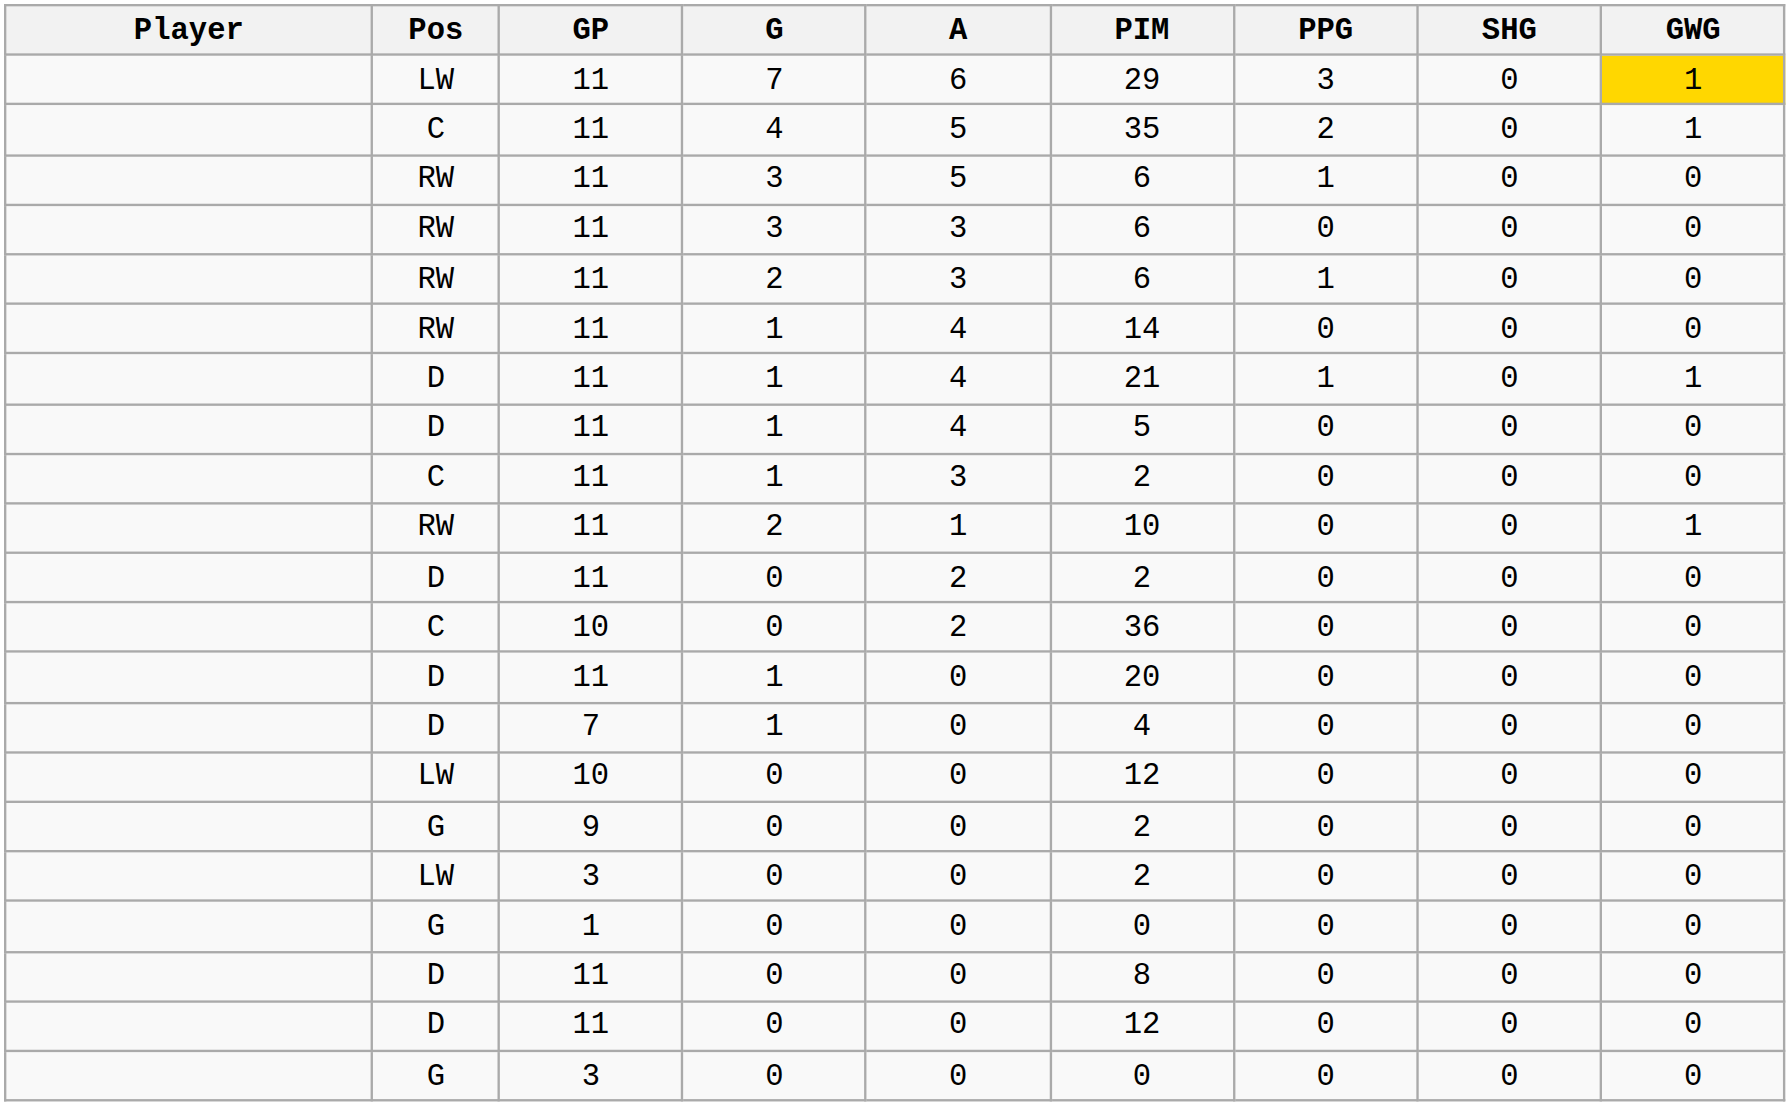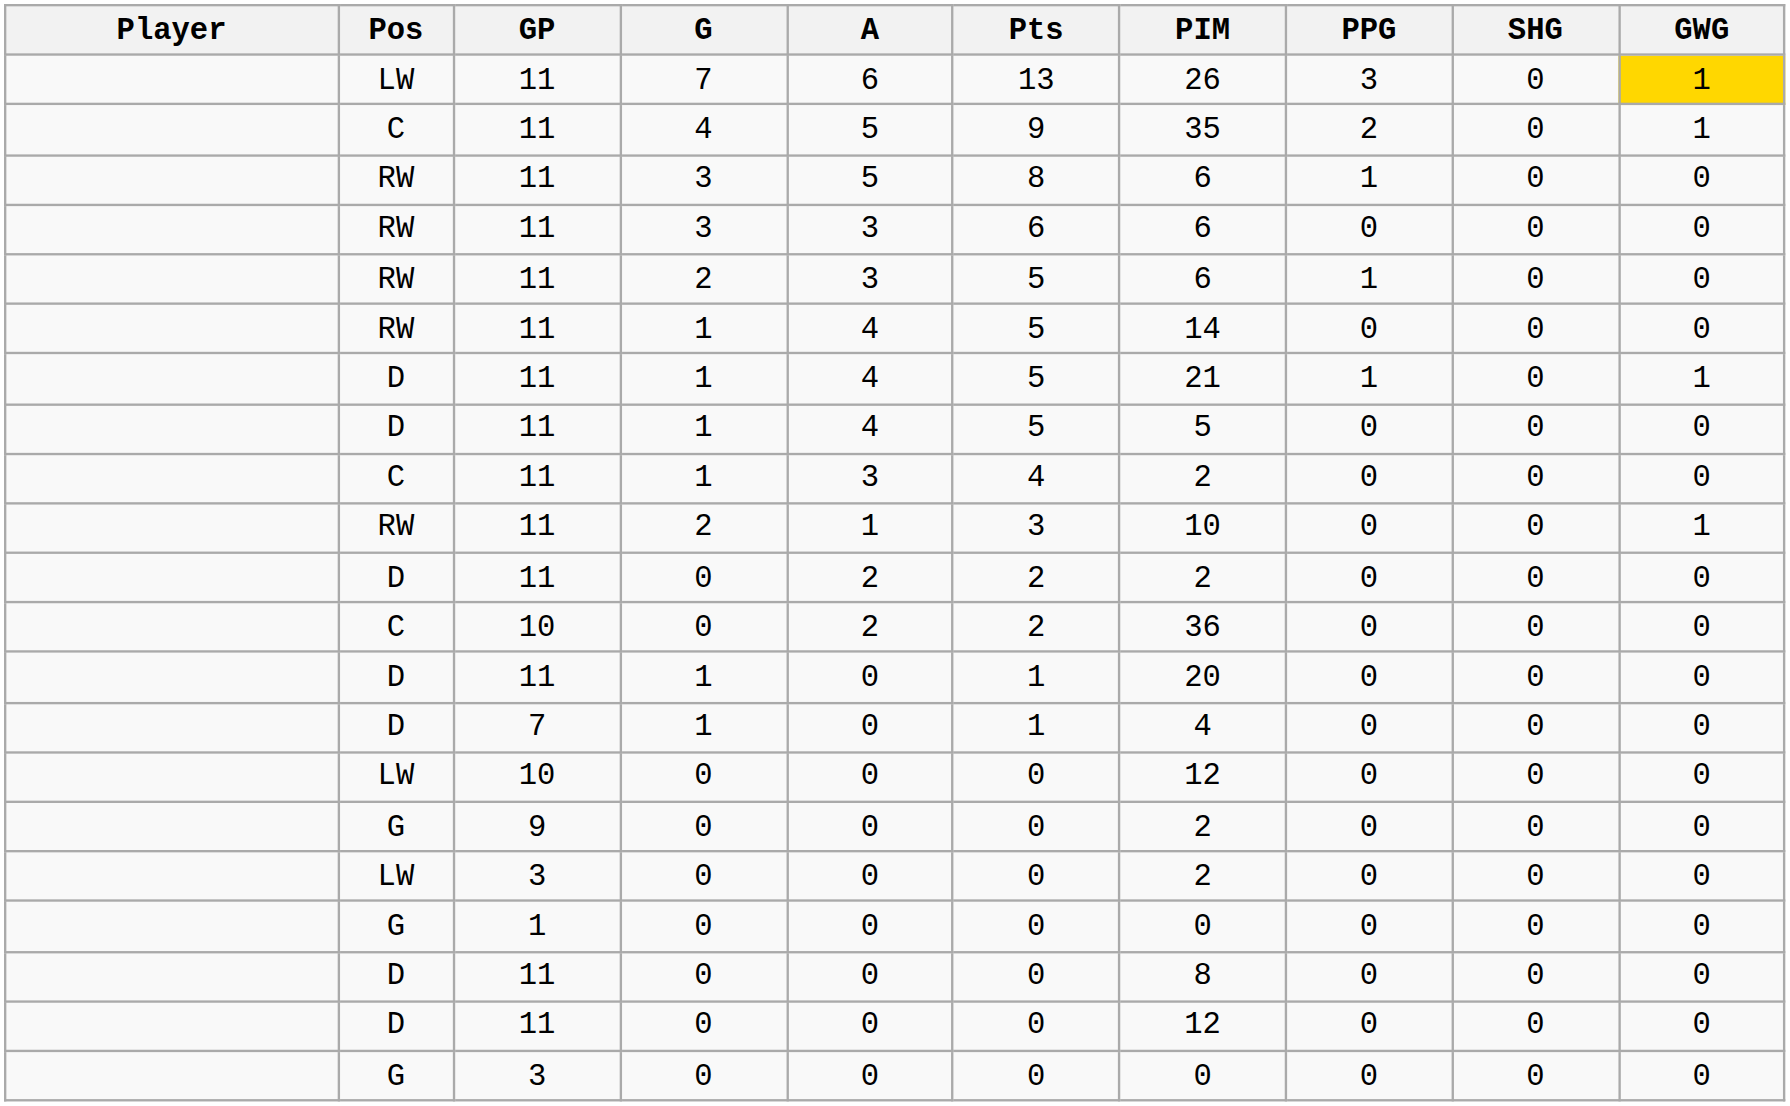+ column: Pts | 13 | 9 | 8 | 6 | 5 | 5 | 5 | 5 | 4 | 3 | 2 | 2 | 1 | 1 | 0 | 0 | 0 | 0 | 0 | 0 | 0
11 / 7 | PIM: 29 -> 26
